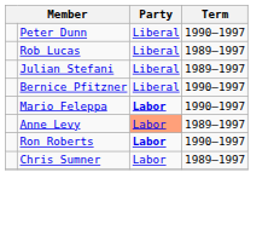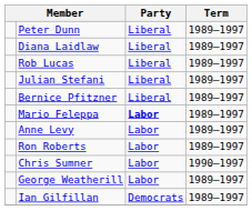Peter Dunn | Term: 1990–1997 -> 1989–1997
+ row: Diana Laidlaw | Liberal | 1989–1997
Bernice Pfitzner | Term: 1990–1997 -> 1989–1997
Mario Feleppa | Term: 1990–1997 -> 1989–1997
Anne Levy | Party: lightsalmon background -> no background
Ron Roberts | Party: bold -> normal
Ron Roberts | Term: 1990–1997 -> 1989–1997
Chris Sumner | Term: 1989–1997 -> 1990–1997
+ row: George Weatherill | Labor | 1989–1997
+ row: Ian Gilfillan | Democrats | 1989–1997
